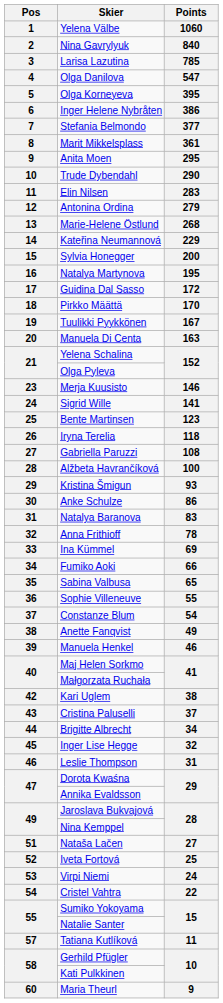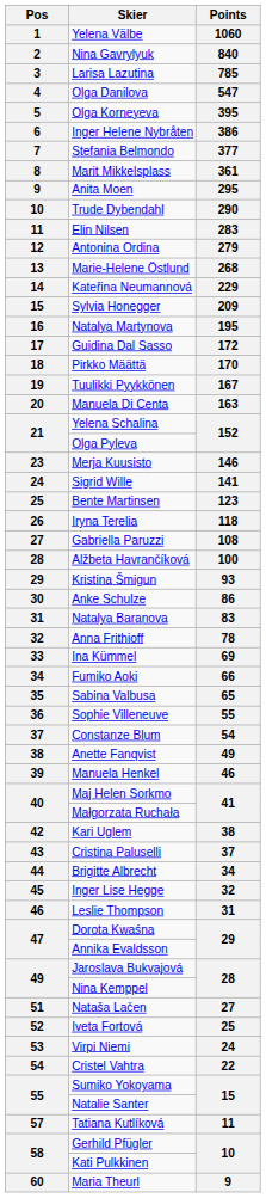Sylvia Honegger | Points: 200 -> 209
